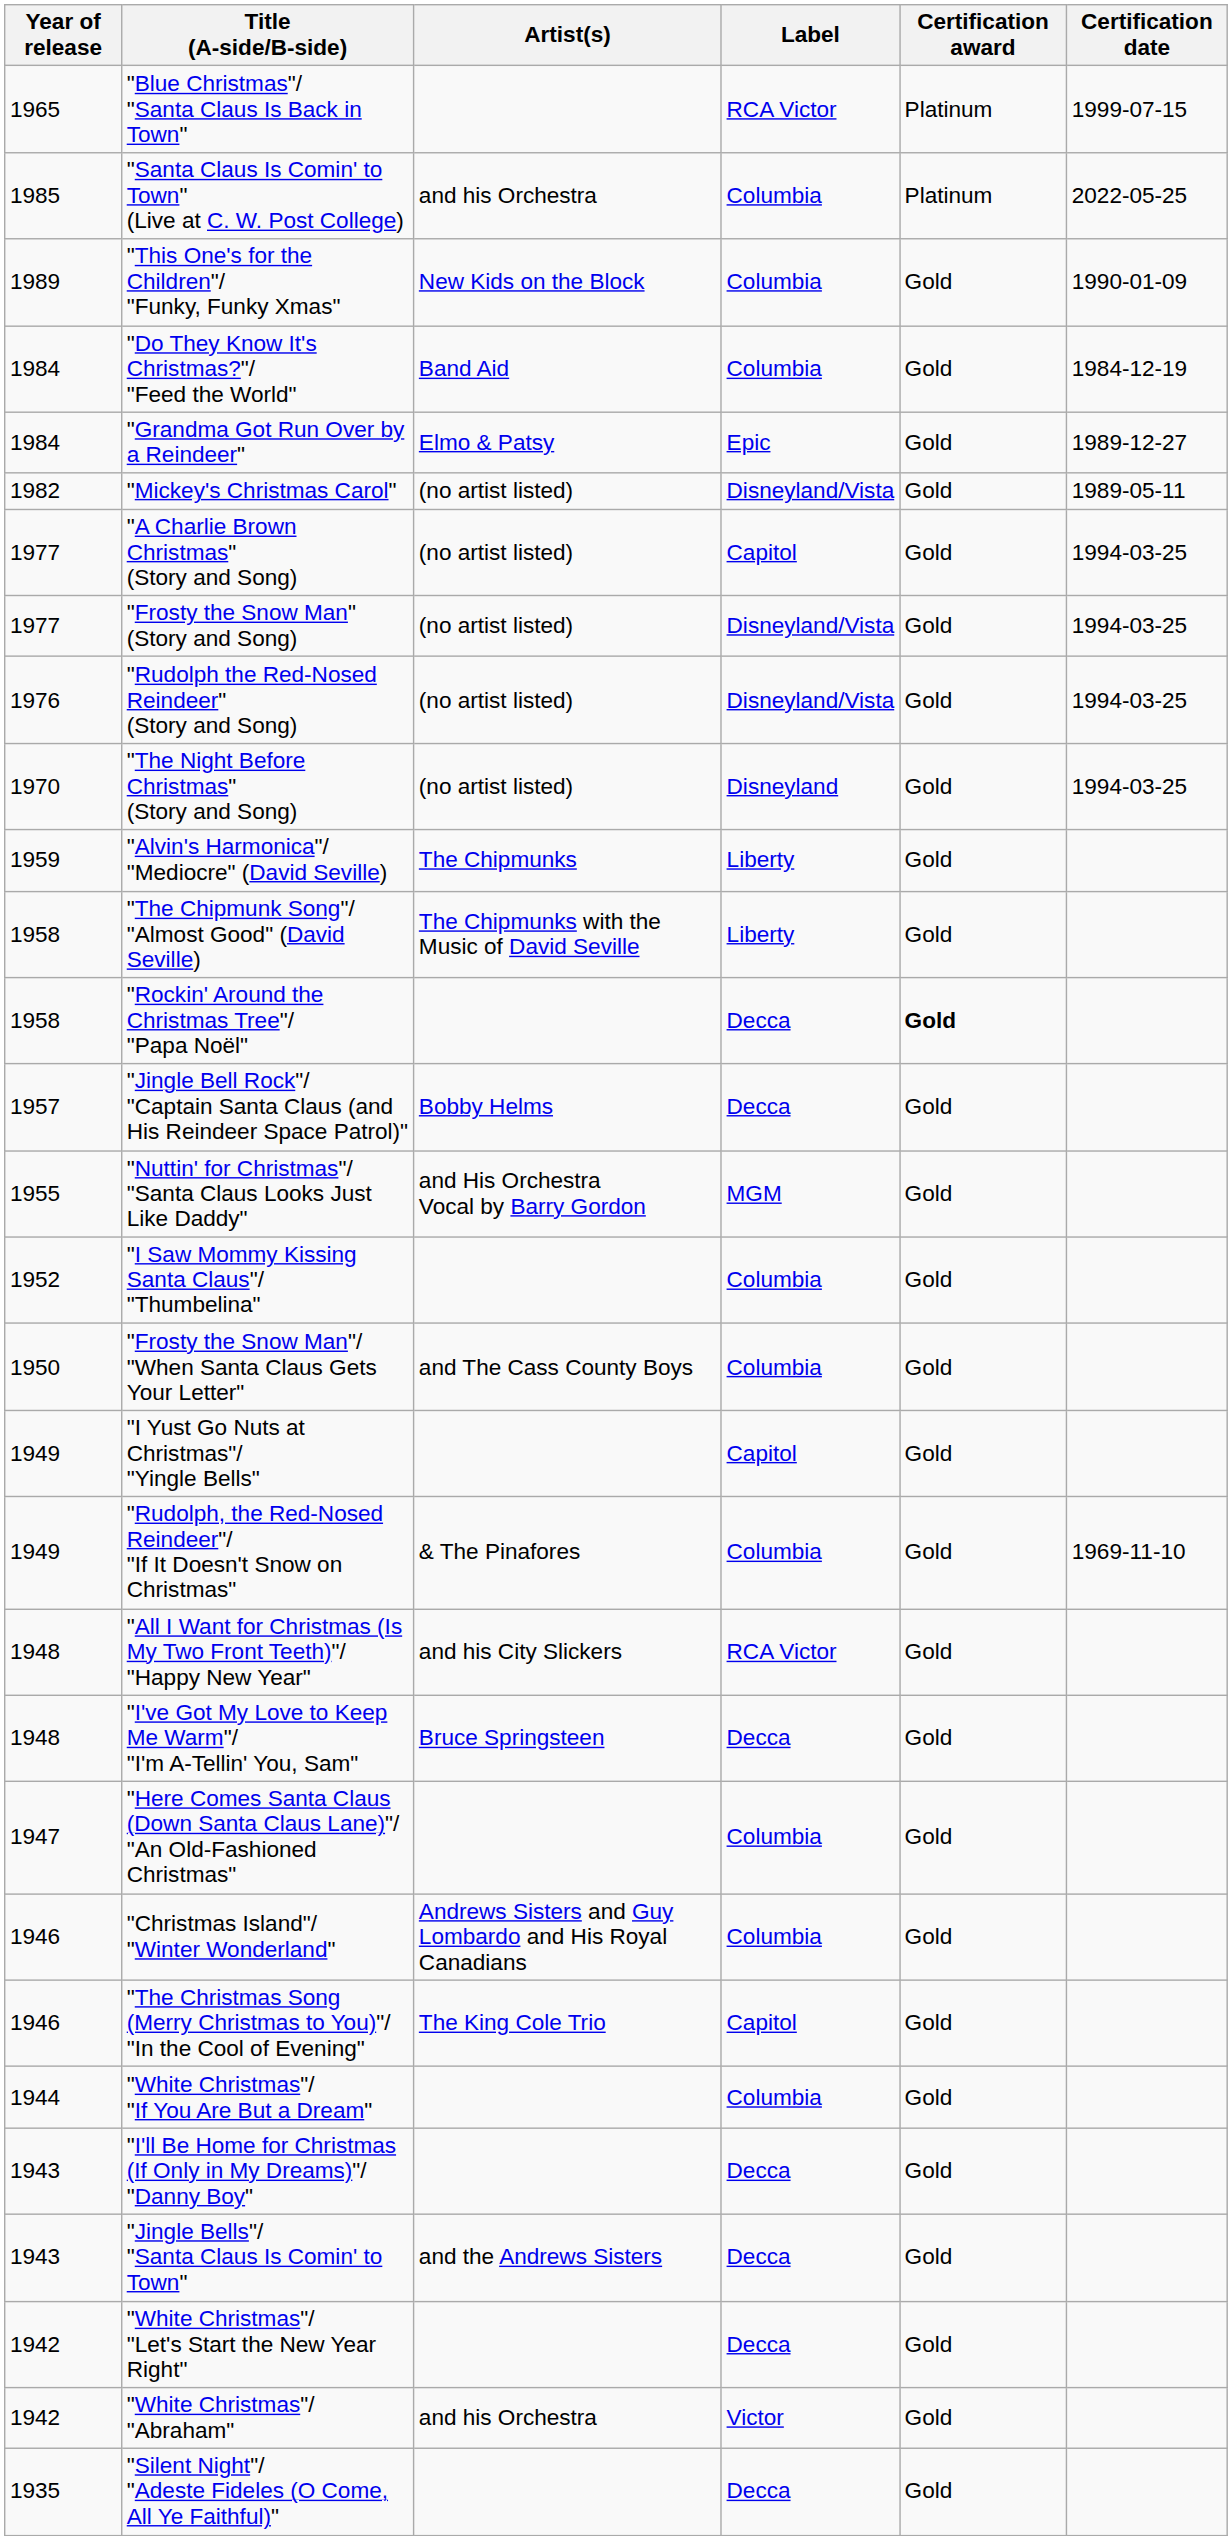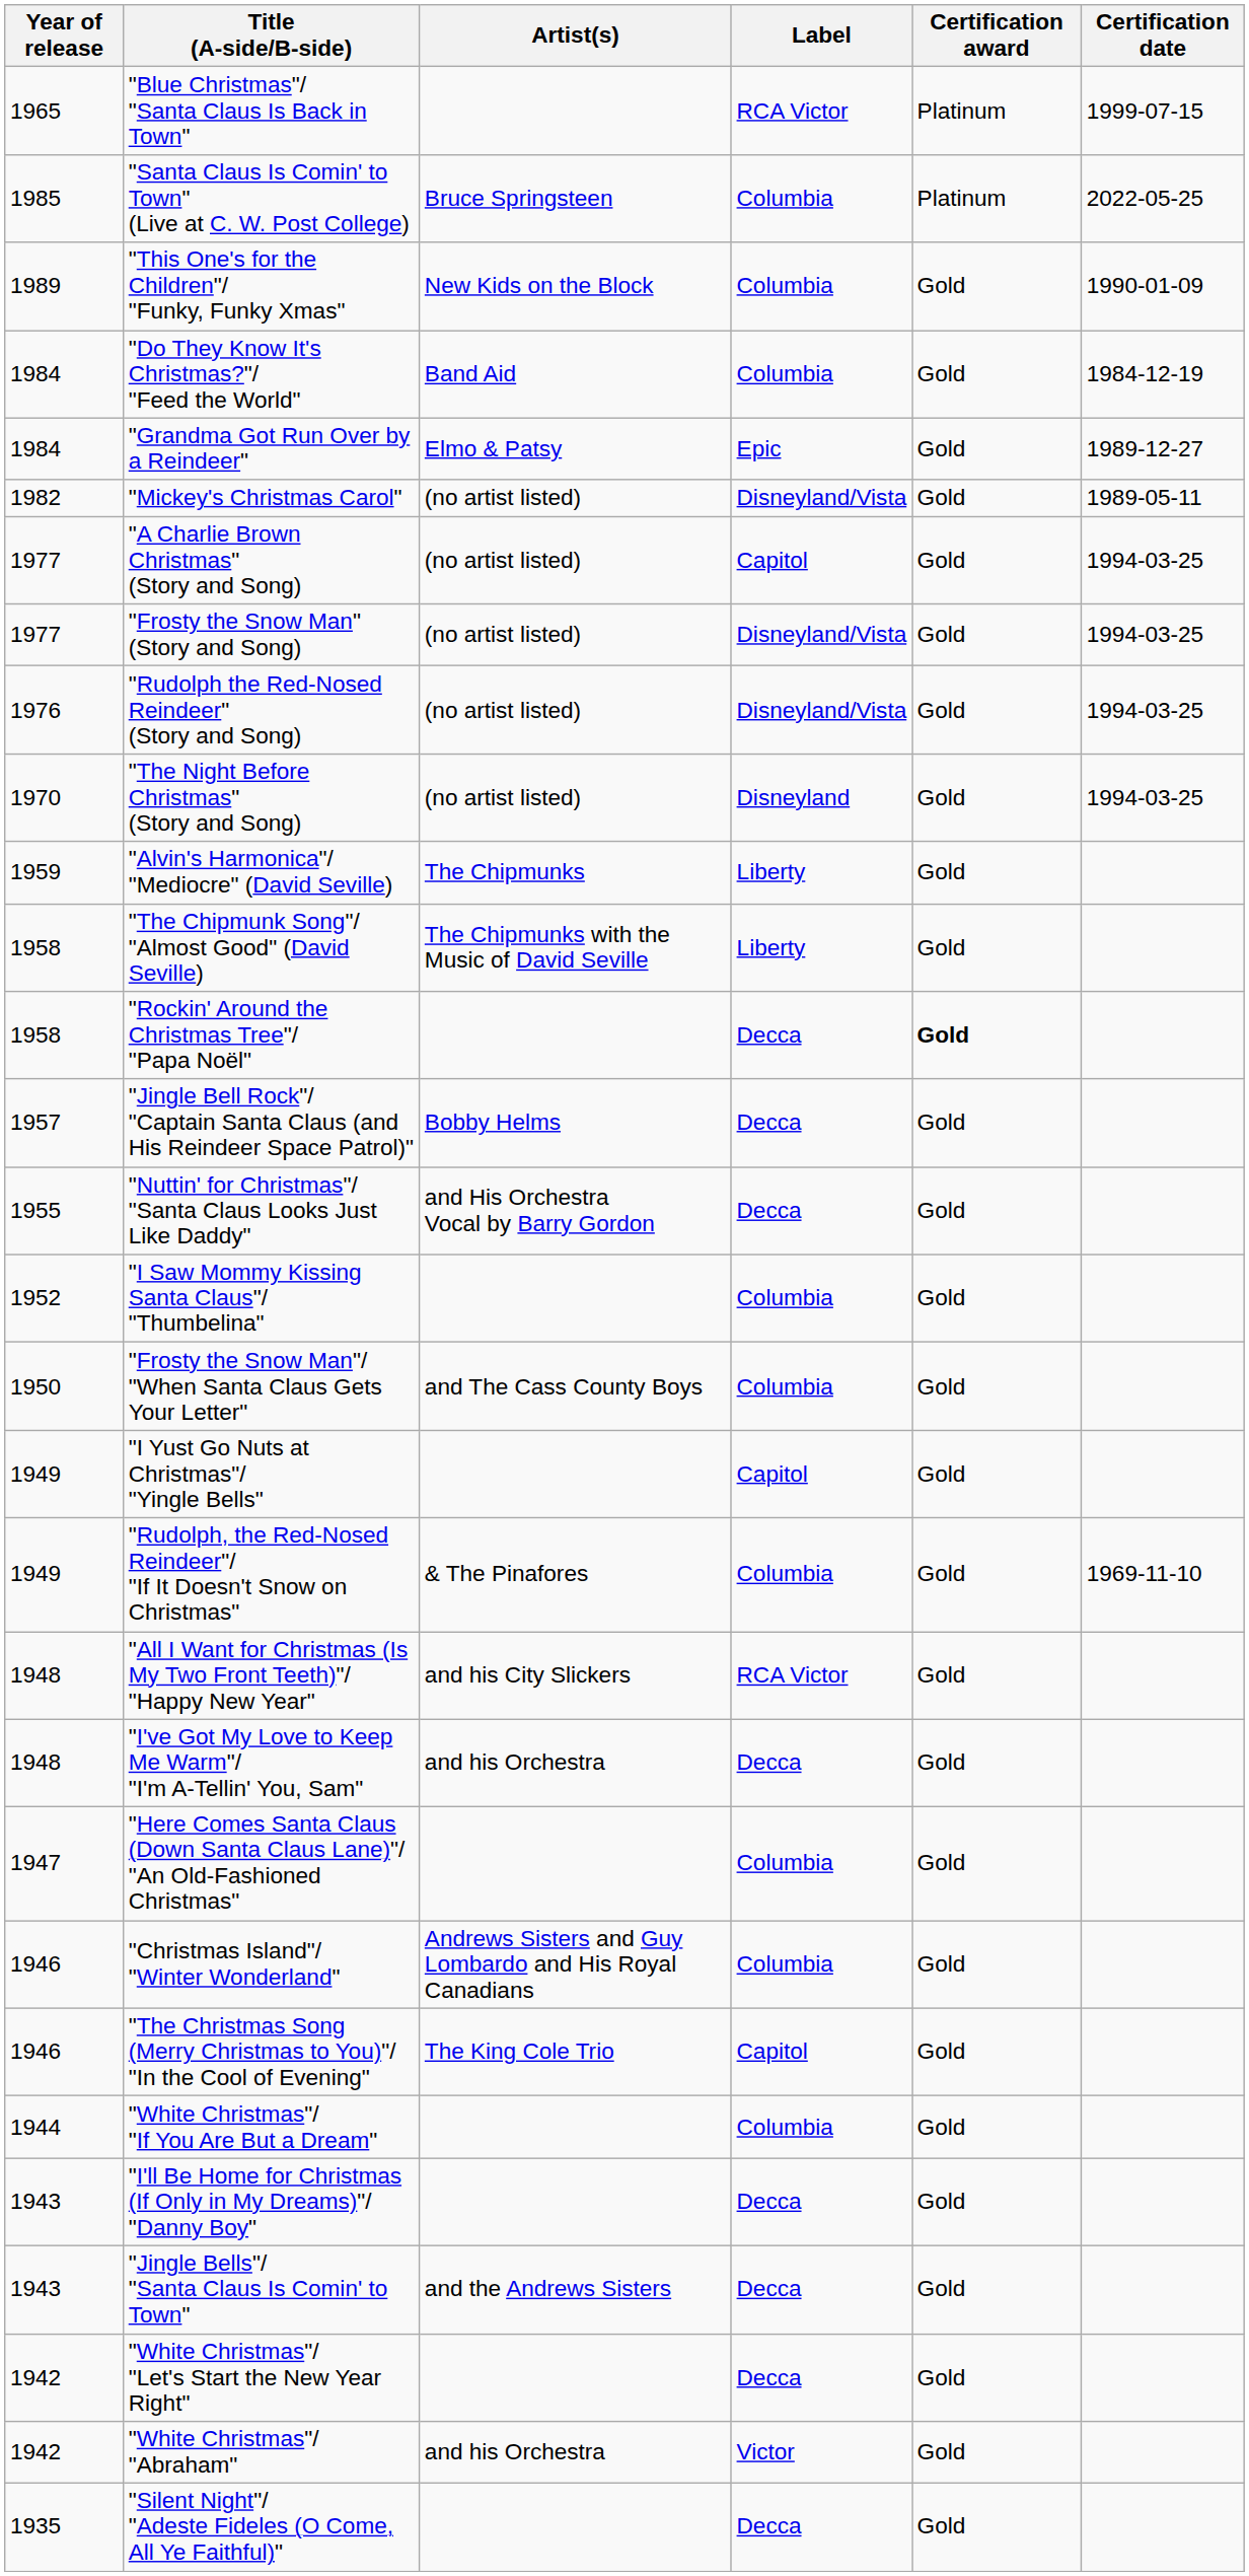"Santa Claus Is Comin' to Town" (Live at C. W. Post College) | Artist(s): and his Orchestra -> Bruce Springsteen
"Nuttin' for Christmas"/ "Santa Claus Looks Just Like Daddy" | Label: MGM -> Decca
"I've Got My Love to Keep Me Warm"/ "I'm A-Tellin' You, Sam" | Artist(s): Bruce Springsteen -> and his Orchestra
